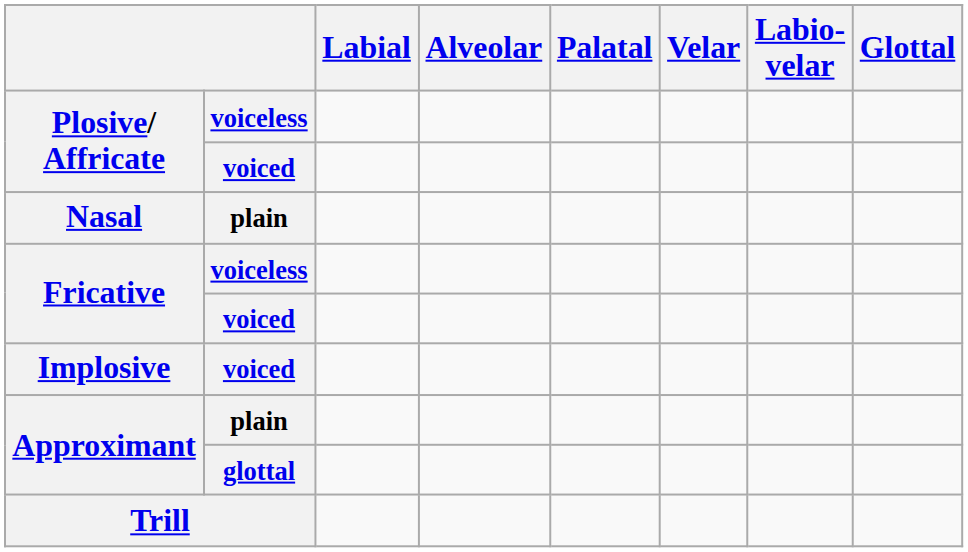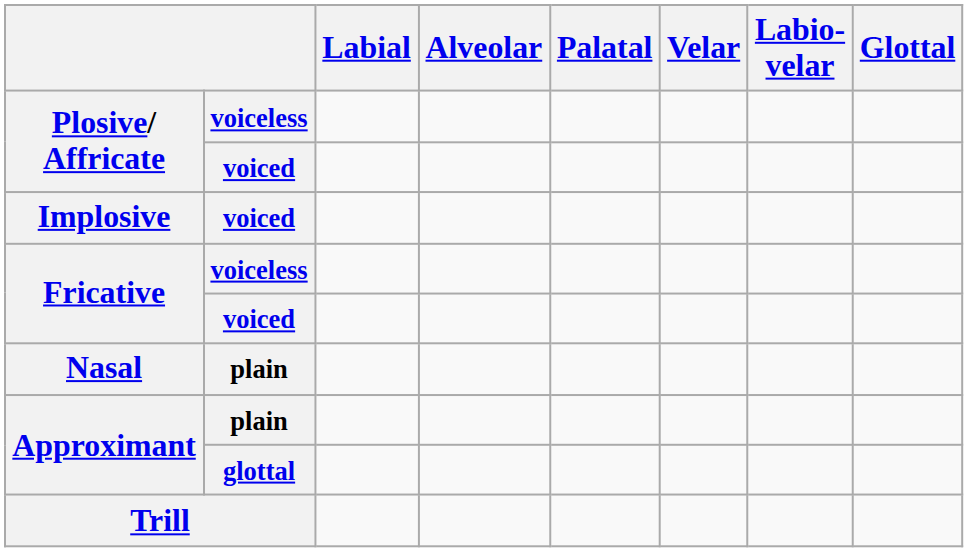rows swapped: Implosive <-> Nasal
